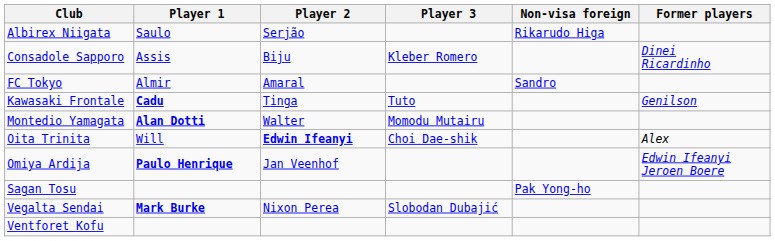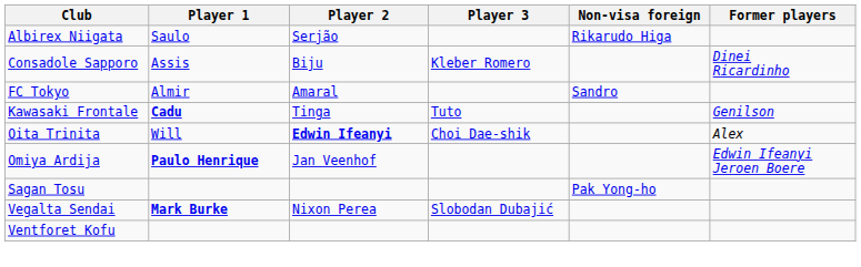- row: Montedio Yamagata | Alan Dotti | Walter | Momodu Mutairu
